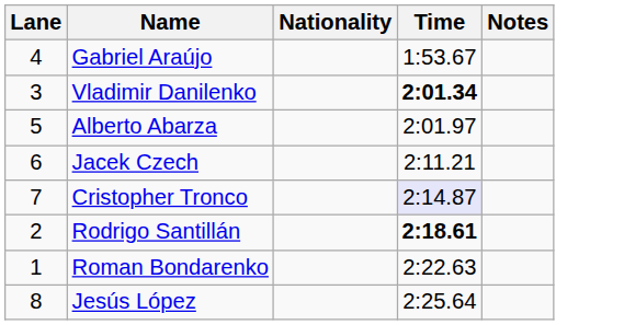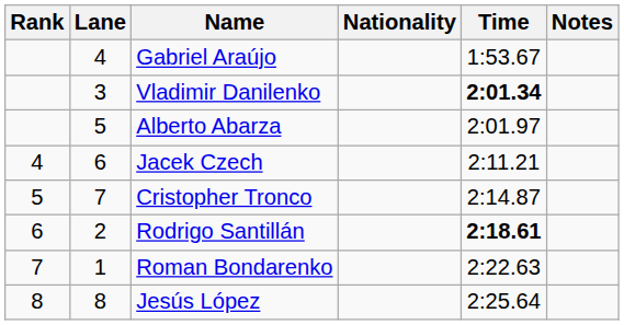+ column: Rank | 4 | 5 | 6 | 7 | 8
Cristopher Tronco | Time: lavender background -> no background
